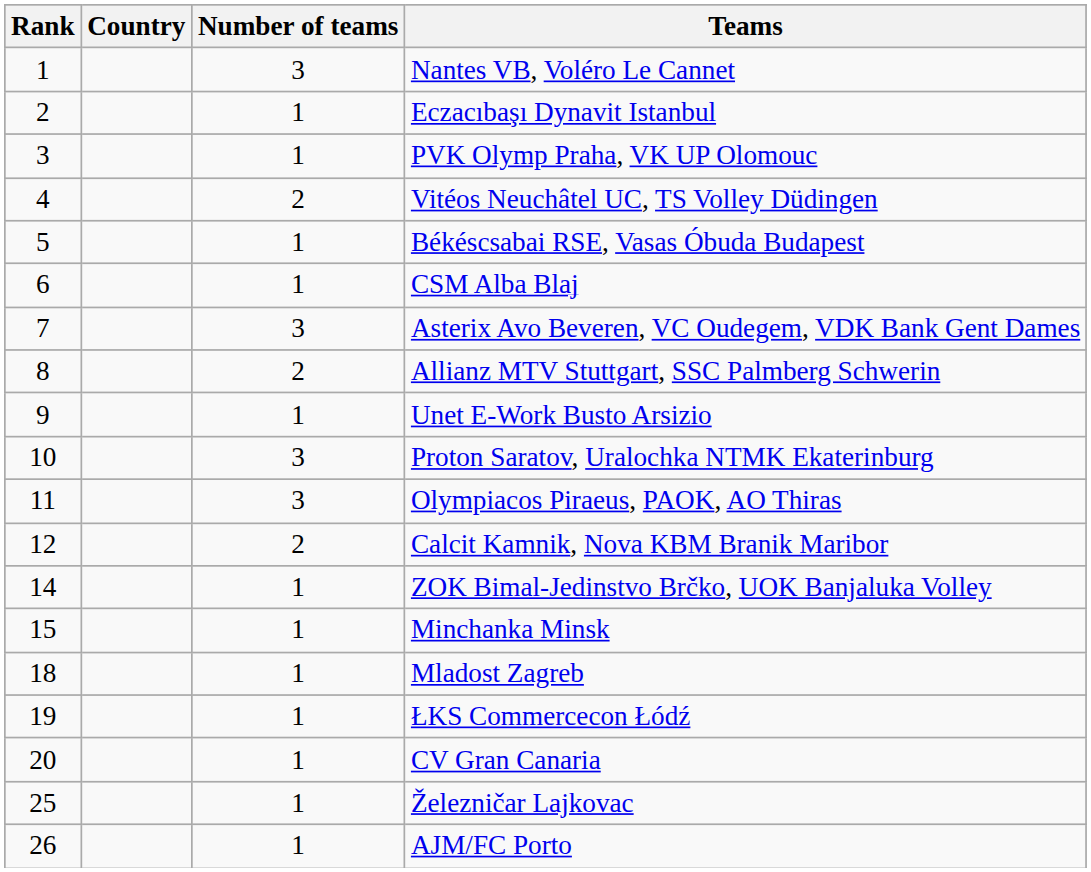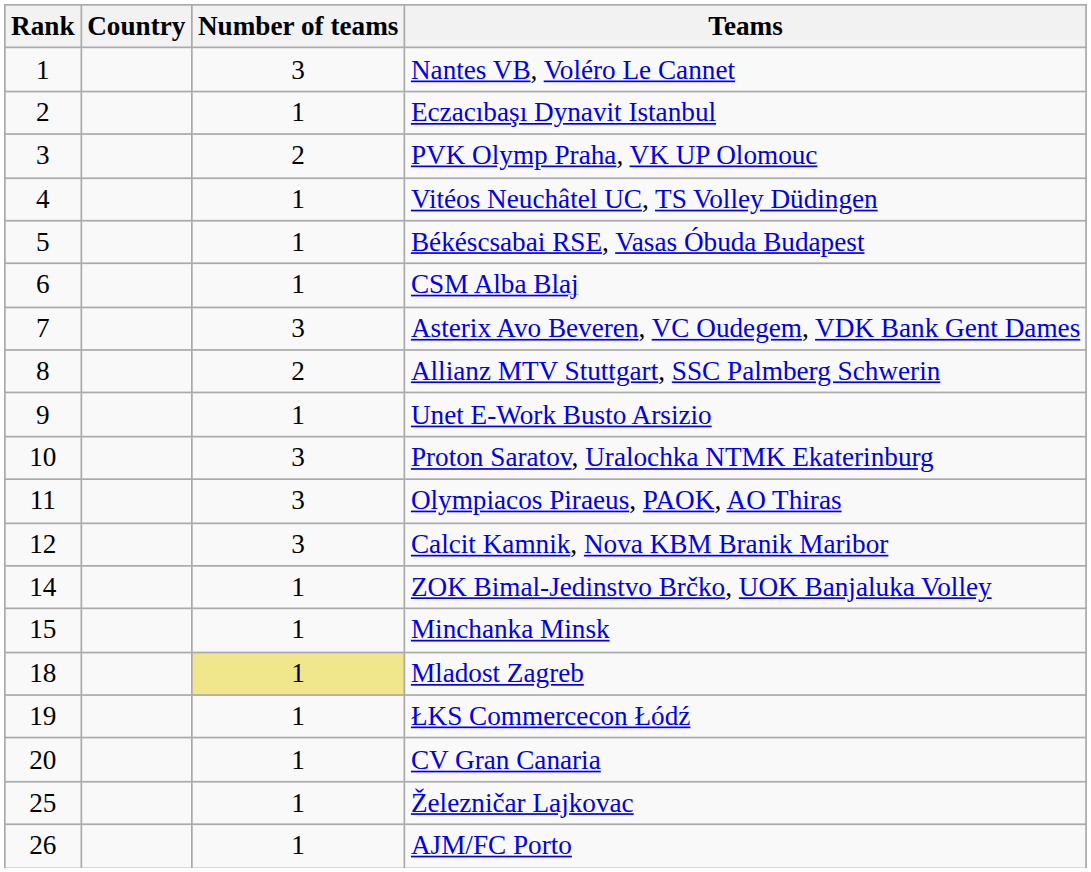PVK Olymp Praha, VK UP Olomouc | Number of teams: 1 -> 2
Vitéos Neuchâtel UC, TS Volley Düdingen | Number of teams: 2 -> 1
Calcit Kamnik, Nova KBM Branik Maribor | Number of teams: 2 -> 3
Mladost Zagreb | Number of teams: no background -> khaki background
